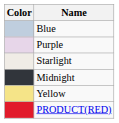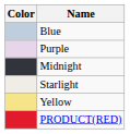rows swapped: Midnight <-> Starlight
